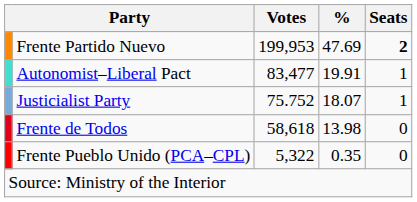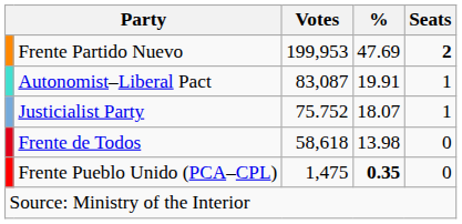Autonomist–Liberal Pact | Votes: 83,477 -> 83,087
Frente Pueblo Unido (PCA–CPL) | Votes: 5,322 -> 1,475
Frente Pueblo Unido (PCA–CPL) | %: normal -> bold
